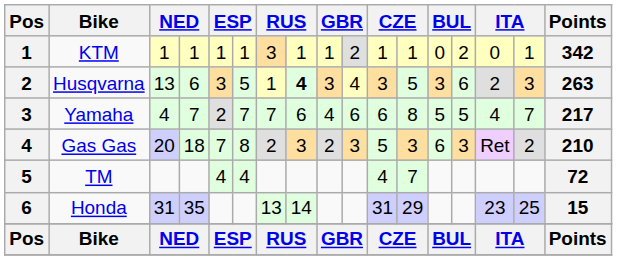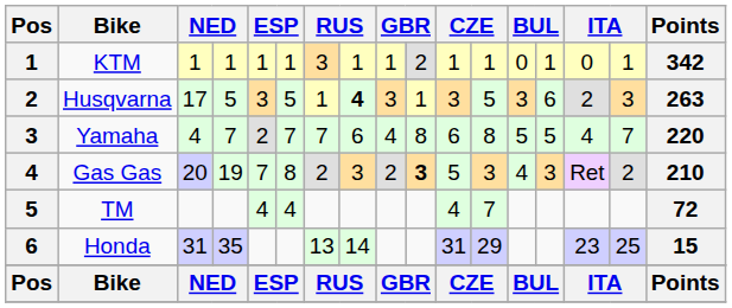KTM | column 14: 2 -> 1
Husqvarna | column 3: 13 -> 17
Husqvarna | column 4: 6 -> 5
Husqvarna | column 10: 4 -> 1
Yamaha | column 10: 6 -> 8
Yamaha | Points: 217 -> 220
Gas Gas | column 4: 18 -> 19
Gas Gas | column 10: normal -> bold
Gas Gas | column 13: 6 -> 4
